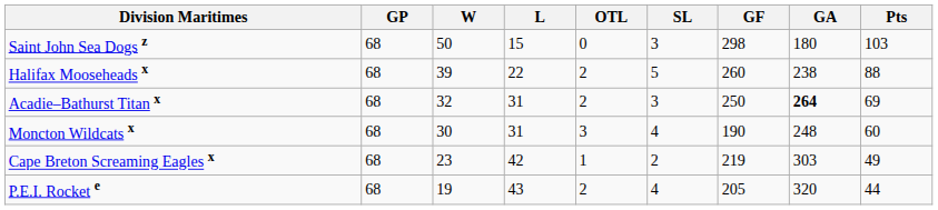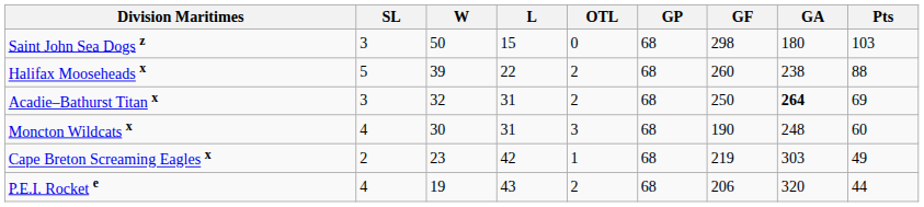columns swapped: GP <-> SL
P.E.I. Rocket e | GF: 205 -> 206
